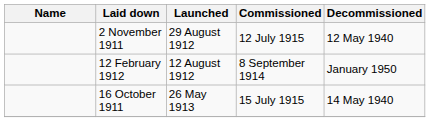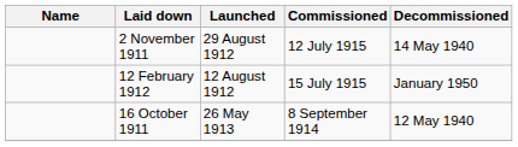2 November 1911 | Decommissioned: 12 May 1940 -> 14 May 1940
12 February 1912 | Commissioned: 8 September 1914 -> 15 July 1915
16 October 1911 | Commissioned: 15 July 1915 -> 8 September 1914
16 October 1911 | Decommissioned: 14 May 1940 -> 12 May 1940
